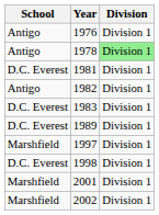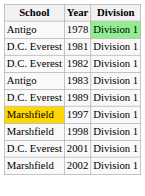- row: Antigo | 1976 | Division 1
1982 | School: Antigo -> D.C. Everest
1983 | School: D.C. Everest -> Antigo
1997 | School: no background -> gold background
1998 | School: D.C. Everest -> Marshfield
2001 | School: Marshfield -> D.C. Everest
